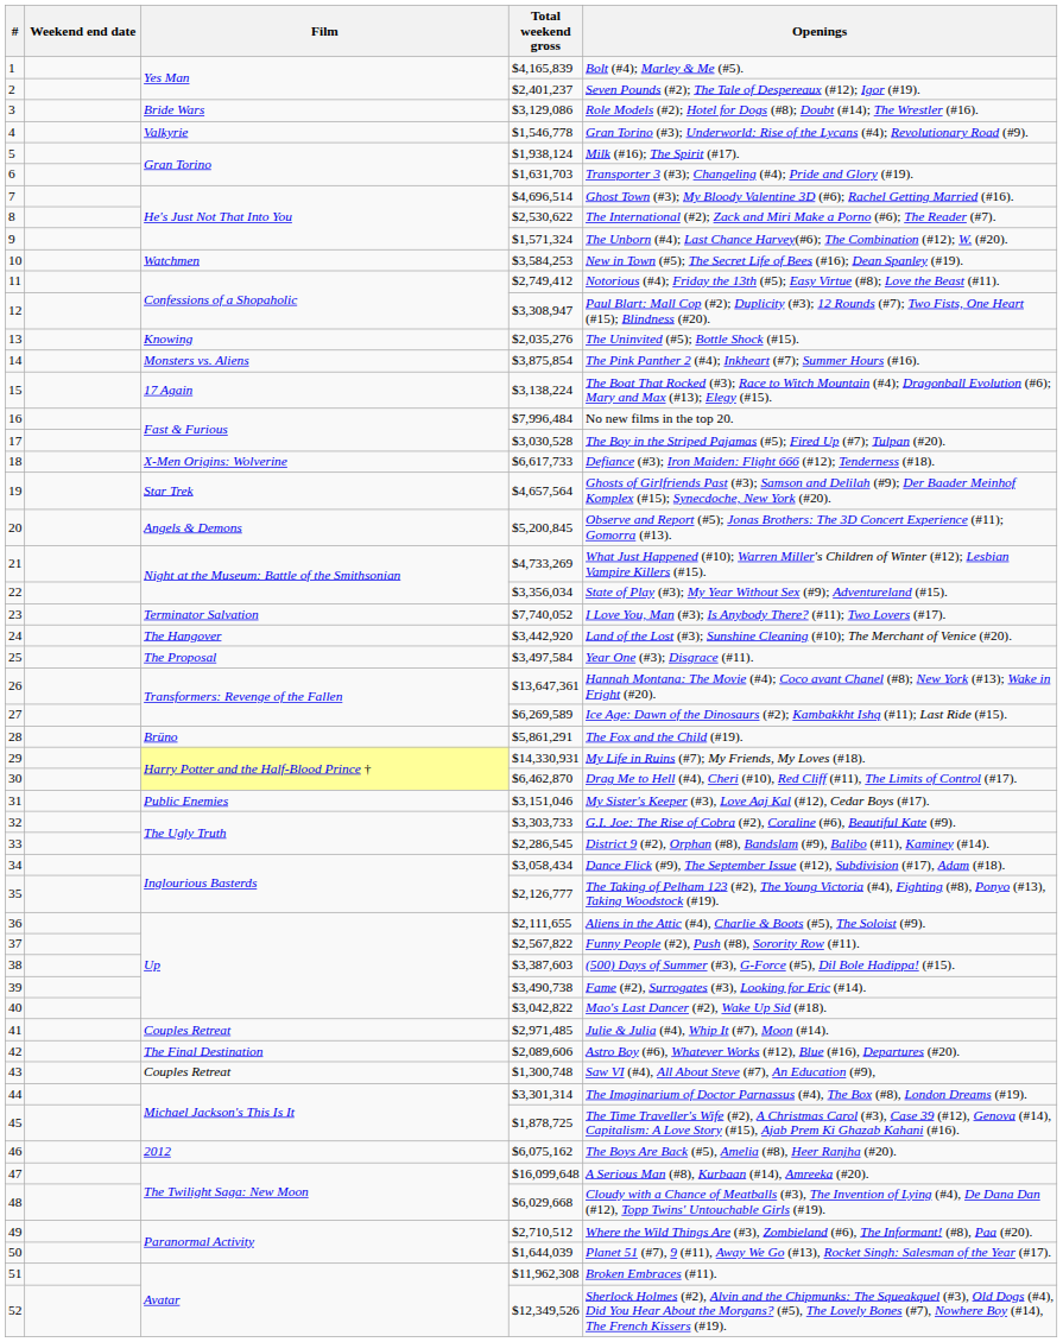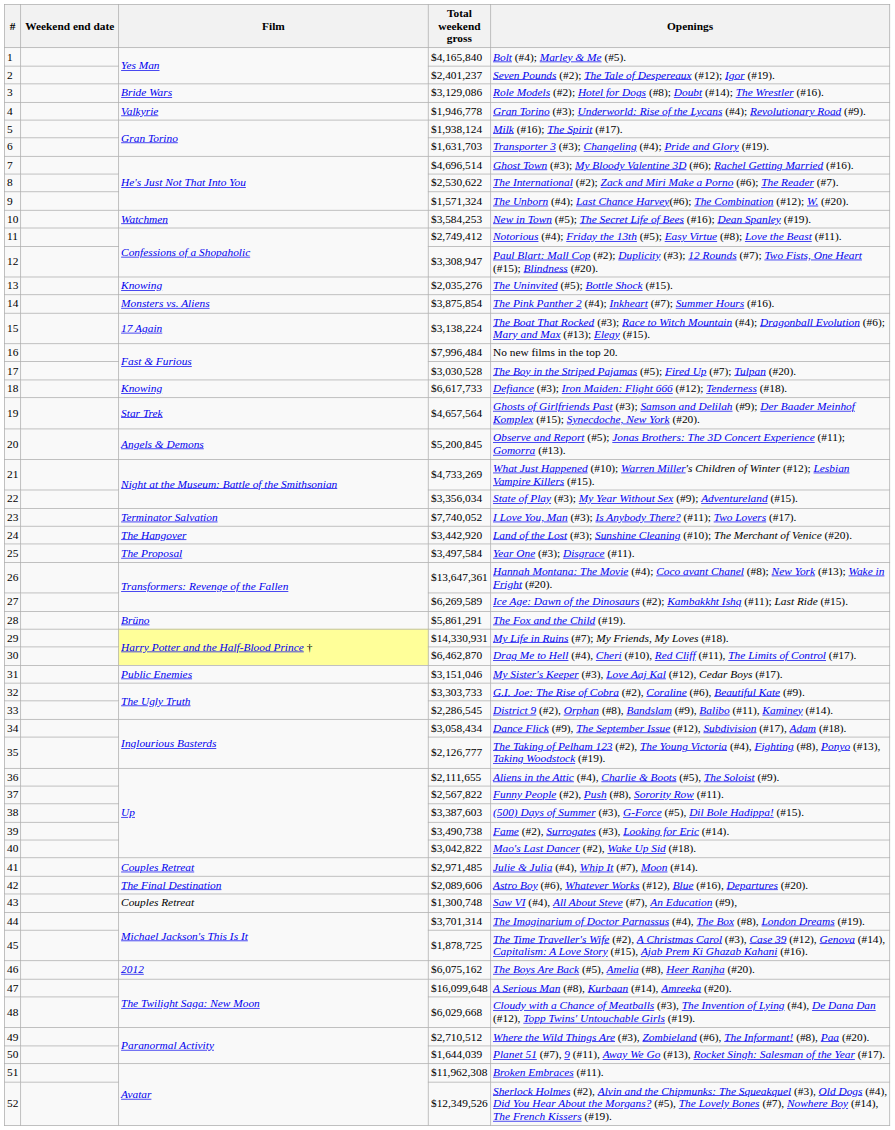1 | Total weekend gross: $4,165,839 -> $4,165,840
4 | Total weekend gross: $1,546,778 -> $1,946,778
18 | Film: X-Men Origins: Wolverine -> Knowing
44 | Total weekend gross: $3,301,314 -> $3,701,314
